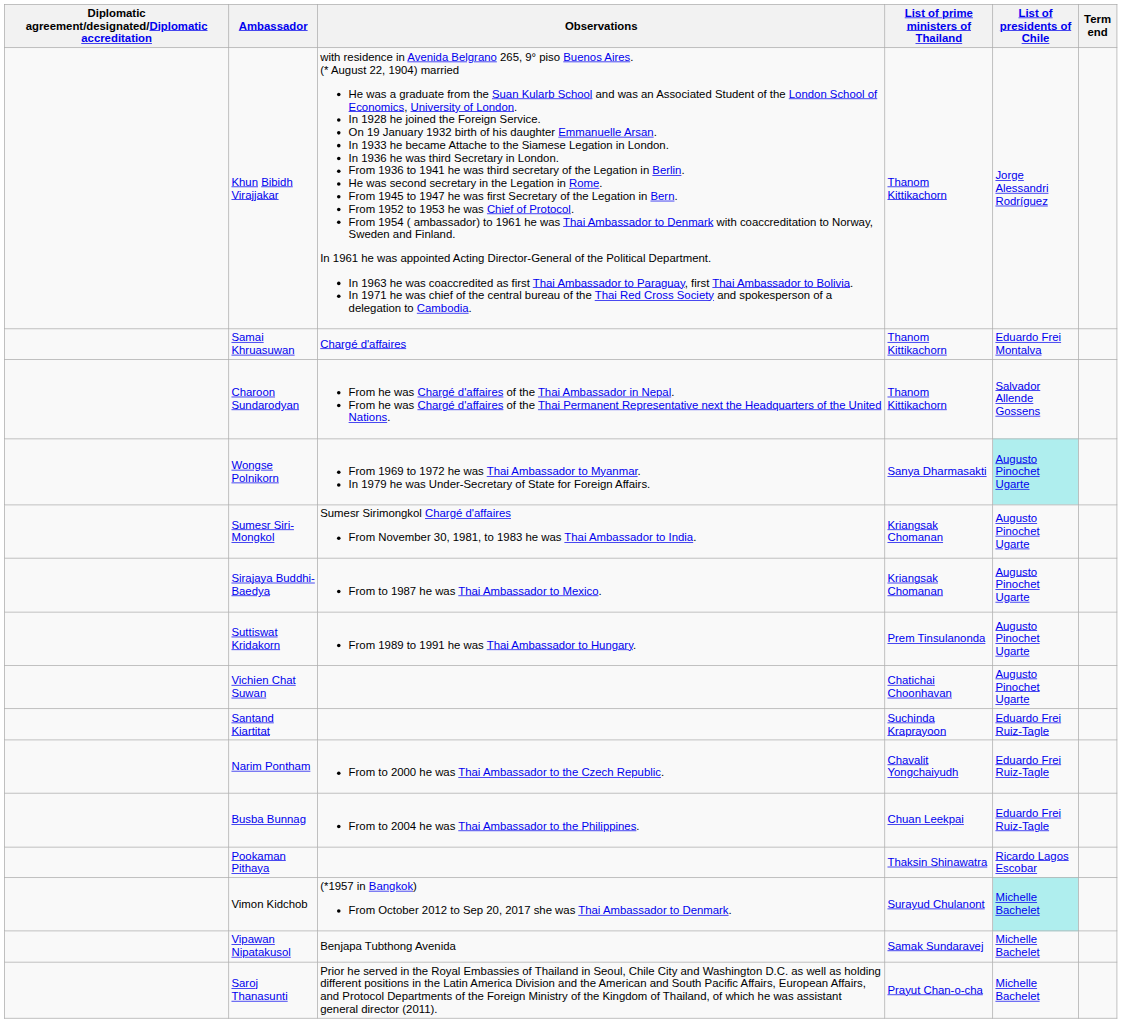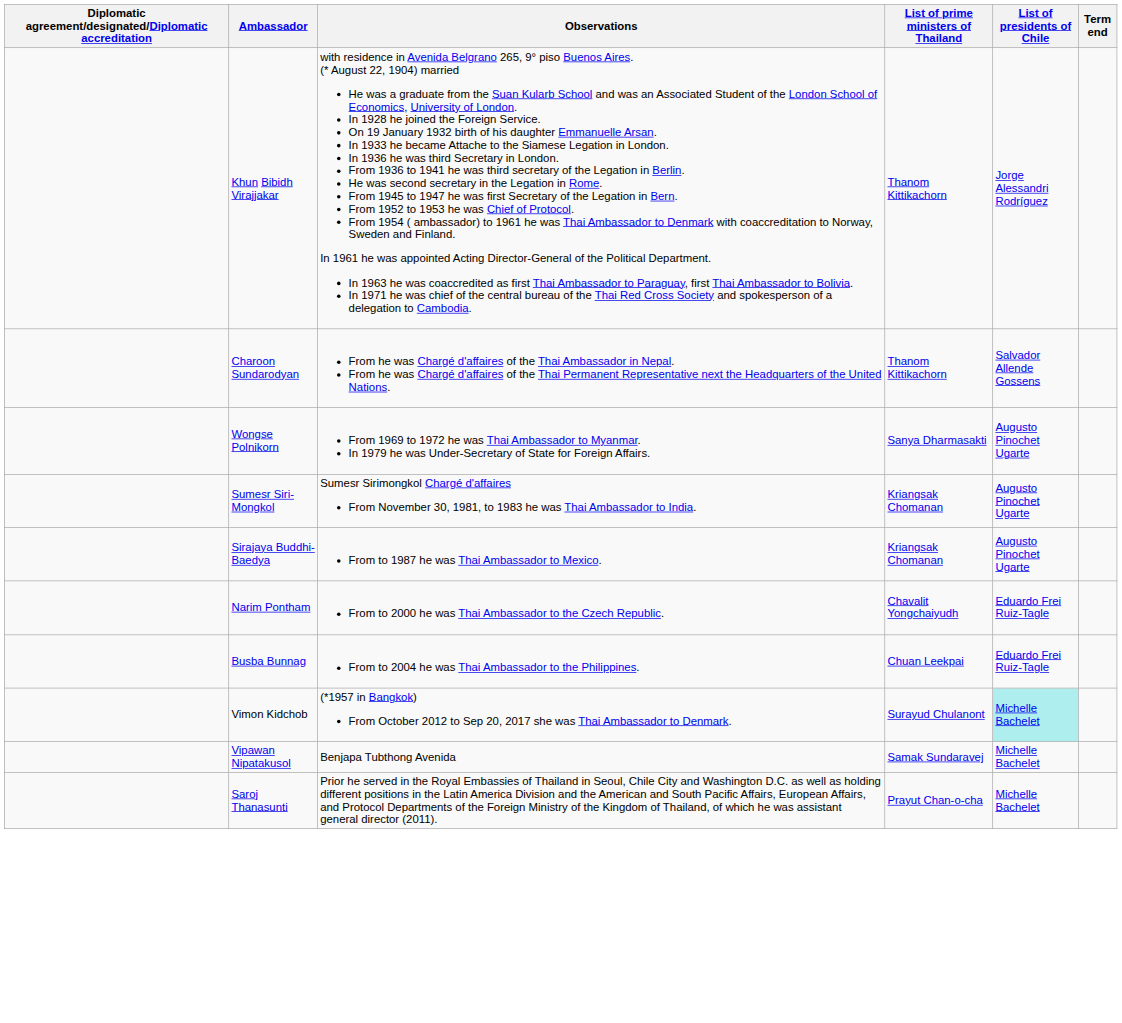- row: Samai Khruasuwan | Chargé d'affaires | Thanom Kittikachorn | Eduardo Frei Montalva
Wongse Polnikorn | List of presidents of Chile: paleturquoise background -> no background
- row: Suttiswat Kridakorn | From 1989 to 1991 he was Thai Ambassador to Hungary. | Prem Tinsulanonda | Augusto Pinochet Ugarte
- row: Vichien Chat Suwan | Chatichai Choonhavan | Augusto Pinochet Ugarte
- row: Santand Kiartitat | Suchinda Kraprayoon | Eduardo Frei Ruiz-Tagle
- row: Pookaman Pithaya | Thaksin Shinawatra | Ricardo Lagos Escobar
